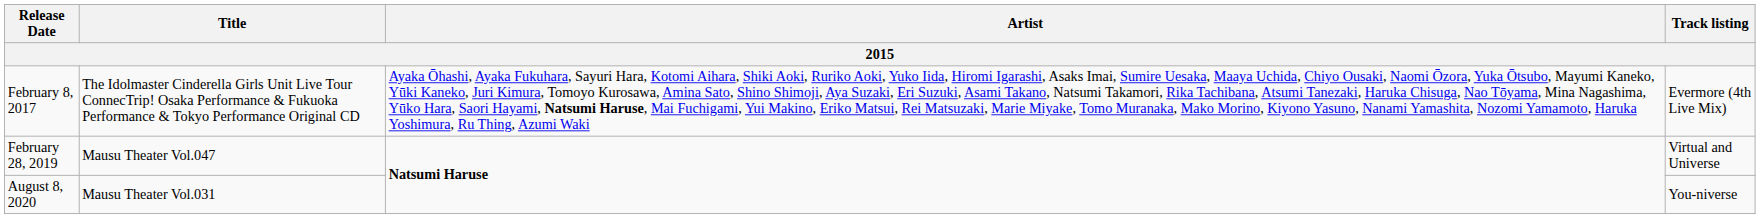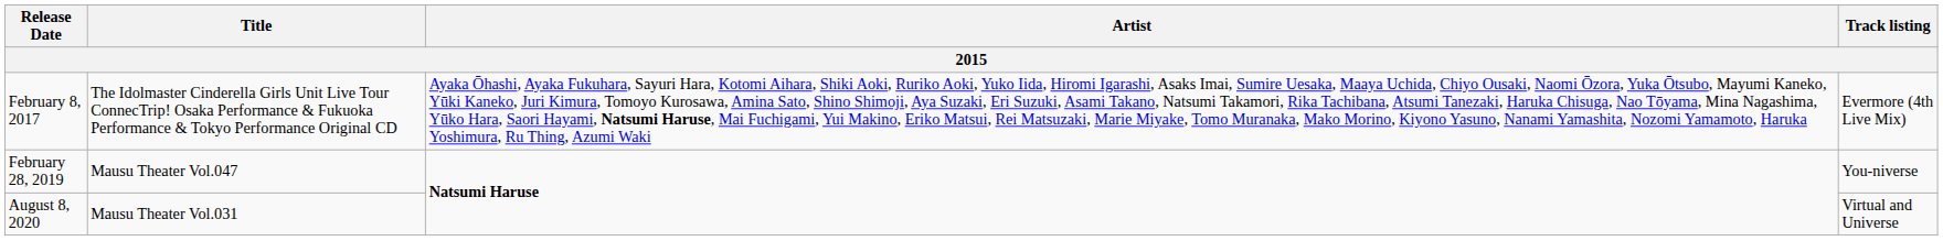February 28, 2019 | Track listing: Virtual and Universe -> You-niverse
August 8, 2020 | Track listing: You-niverse -> Virtual and Universe
